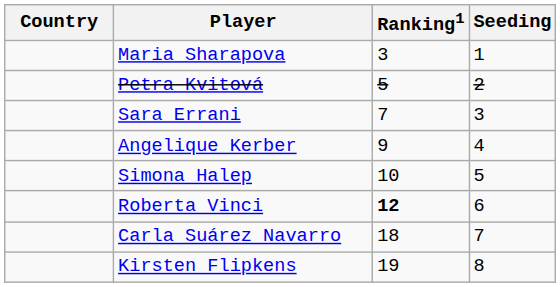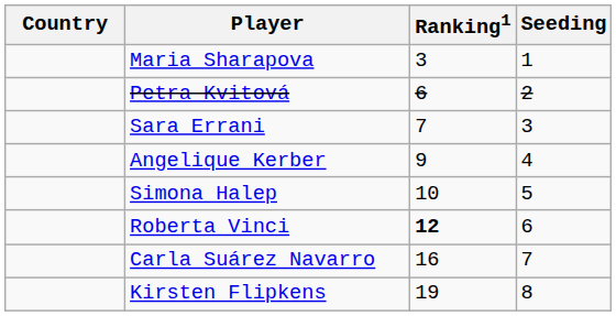Petra Kvitová | Ranking1: 5 -> 6
Carla Suárez Navarro | Ranking1: 18 -> 16
